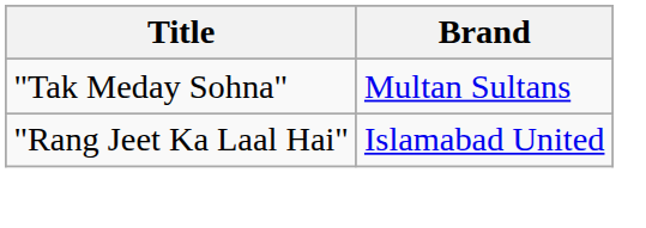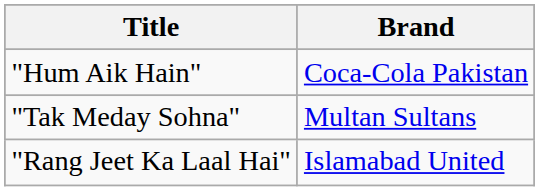+ row: "Hum Aik Hain" | Coca-Cola Pakistan
